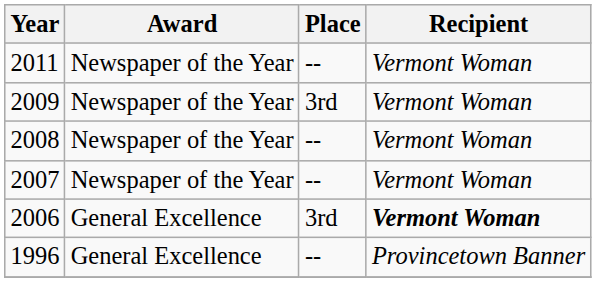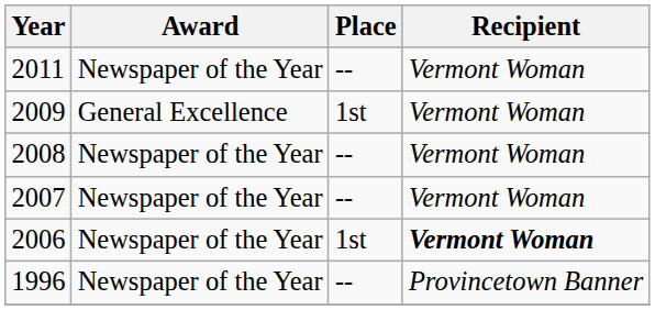2009 | Award: Newspaper of the Year -> General Excellence
2009 | Place: 3rd -> 1st
2006 | Award: General Excellence -> Newspaper of the Year
2006 | Place: 3rd -> 1st
1996 | Award: General Excellence -> Newspaper of the Year
